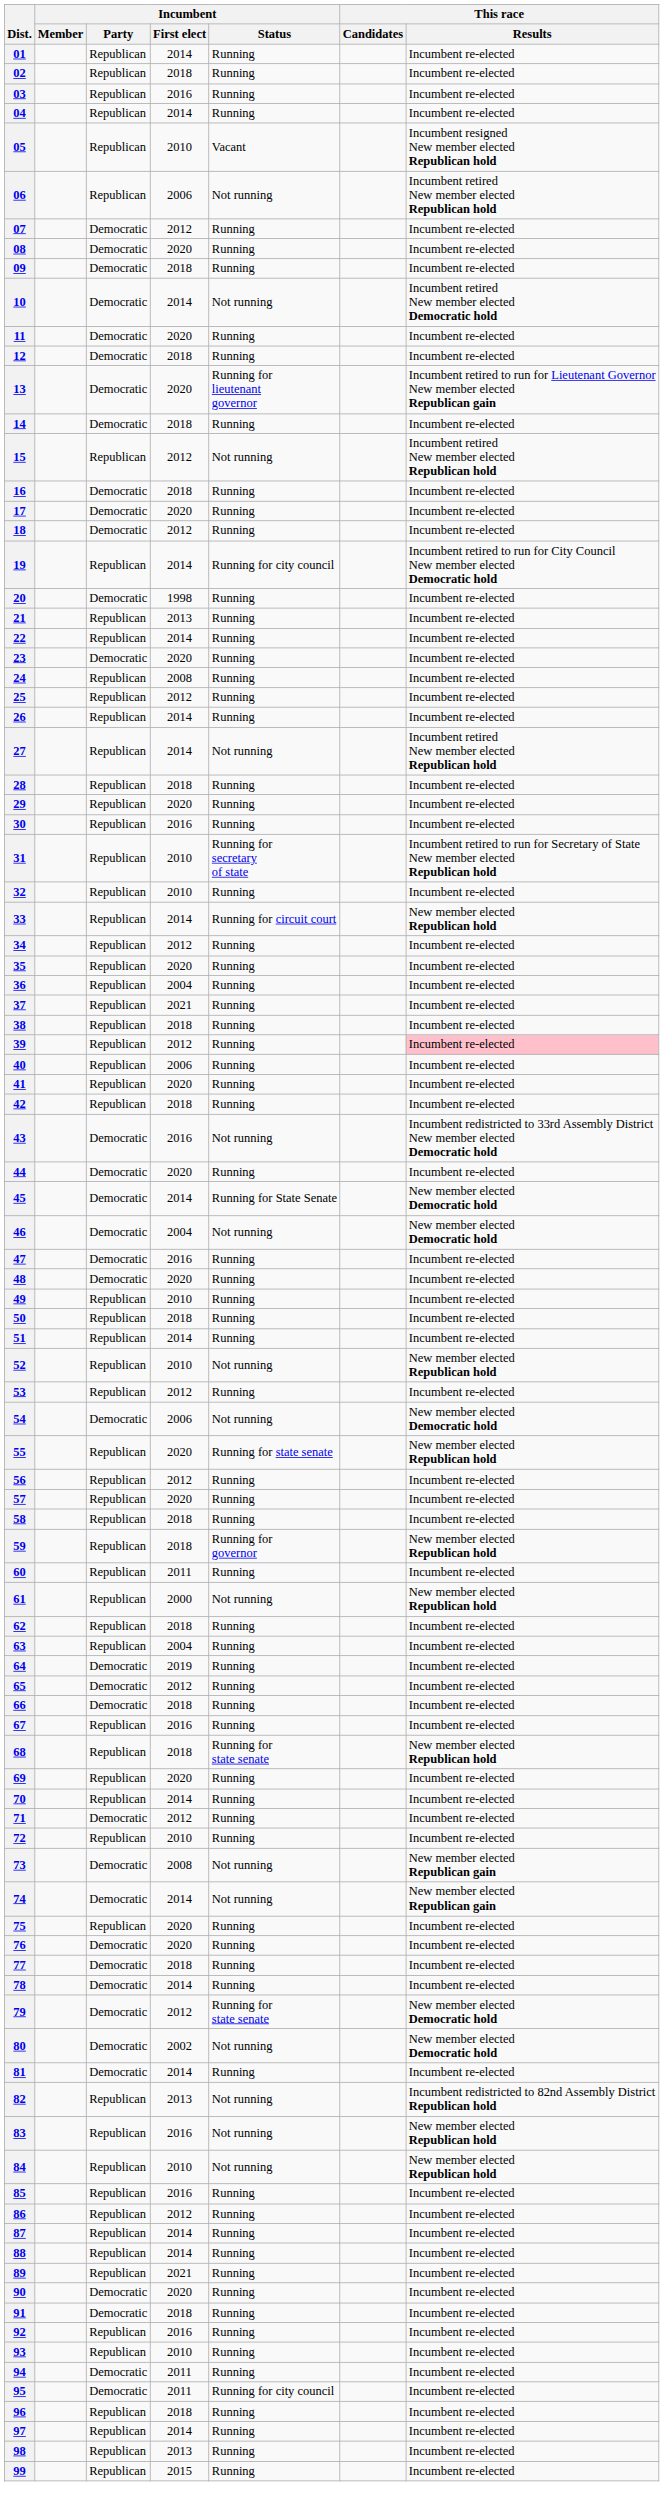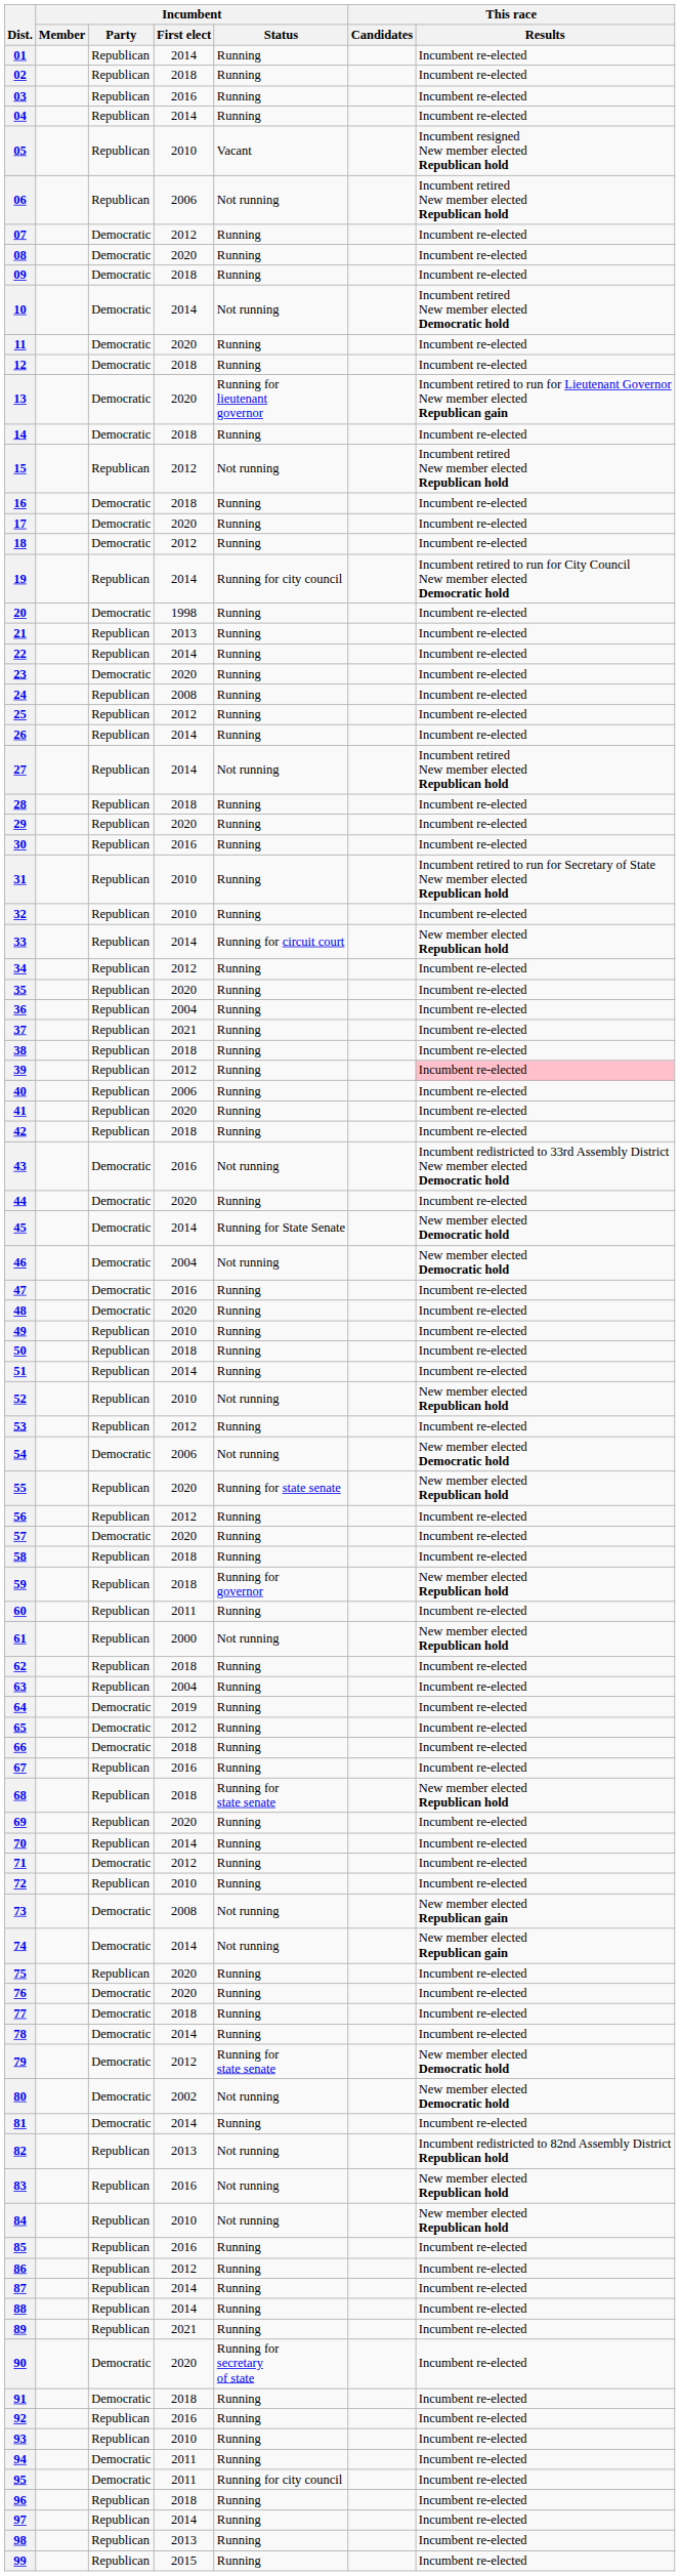31 | Incumbent / Status: Running for secretary of state -> Running
57 | Incumbent / Party: Republican -> Democratic
90 | Incumbent / Status: Running -> Running for secretary of state
